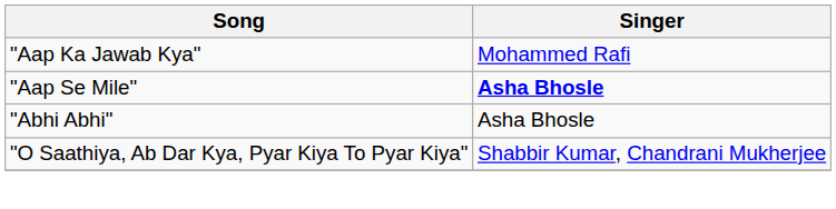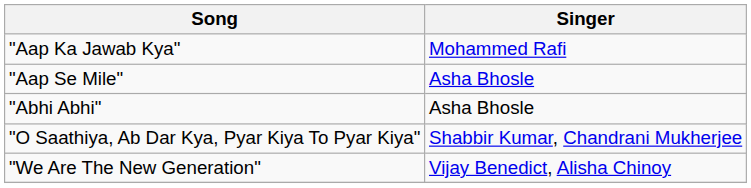"Aap Se Mile" | Singer: bold -> normal
+ row: "We Are The New Generation" | Vijay Benedict, Alisha Chinoy
